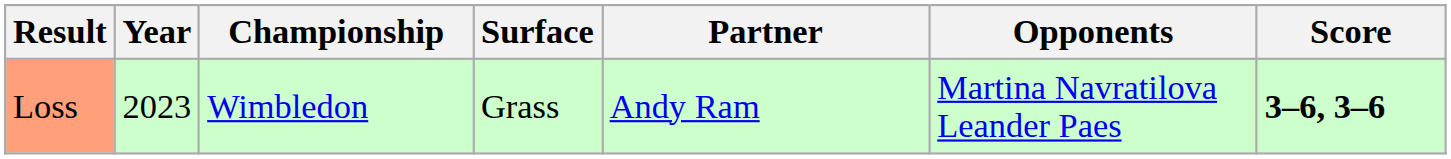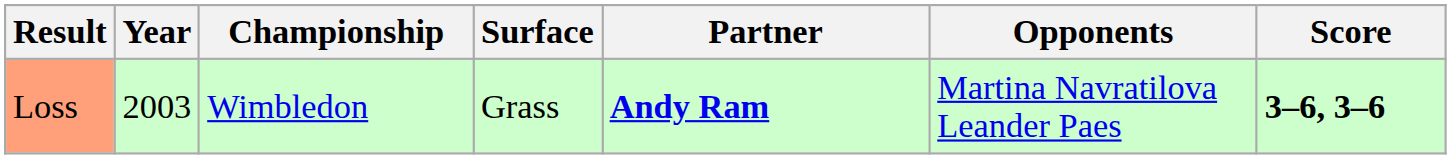Loss | Year: 2023 -> 2003
Loss | Partner: normal -> bold
